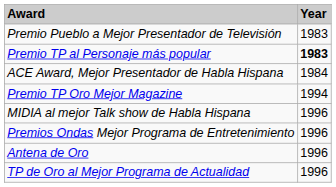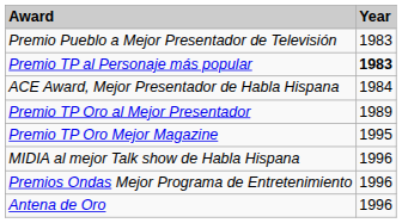+ row: Premio TP Oro al Mejor Presentador | 1989
Premio TP Oro Mejor Magazine | Year: 1994 -> 1995
- row: TP de Oro al Mejor Programa de Actualidad | 1996
